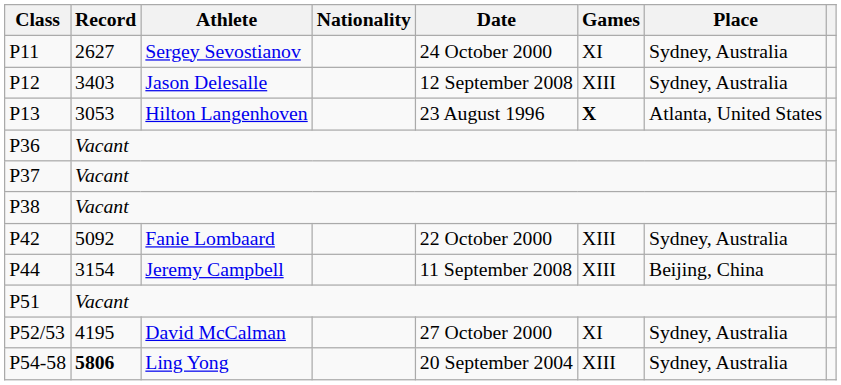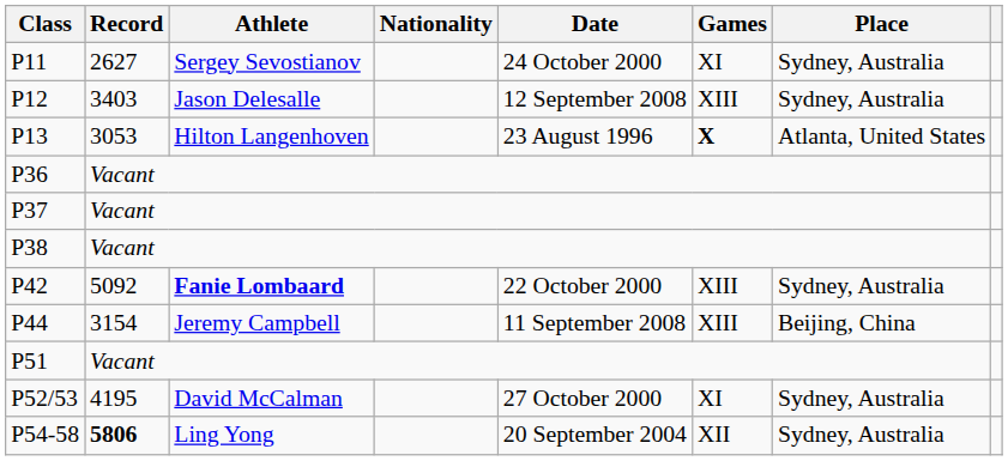P42 | Athlete: normal -> bold
P54-58 | Games: XIII -> XII
